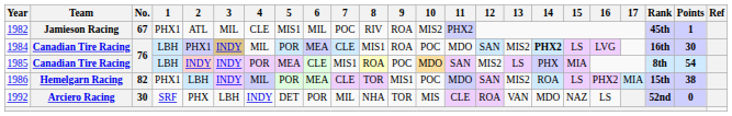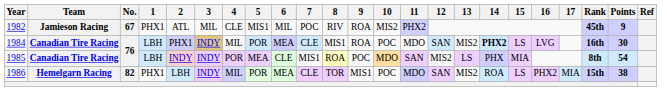1982 | Points: 1 -> 9
- row: 1992 | Arciero Racing | 30 | SRF | PHX | LBH | INDY | DET | POR | MIL | NHA | TOR | MIS | CLE | ROA | VAN | MDO | NAZ | LS | 52nd | 0
